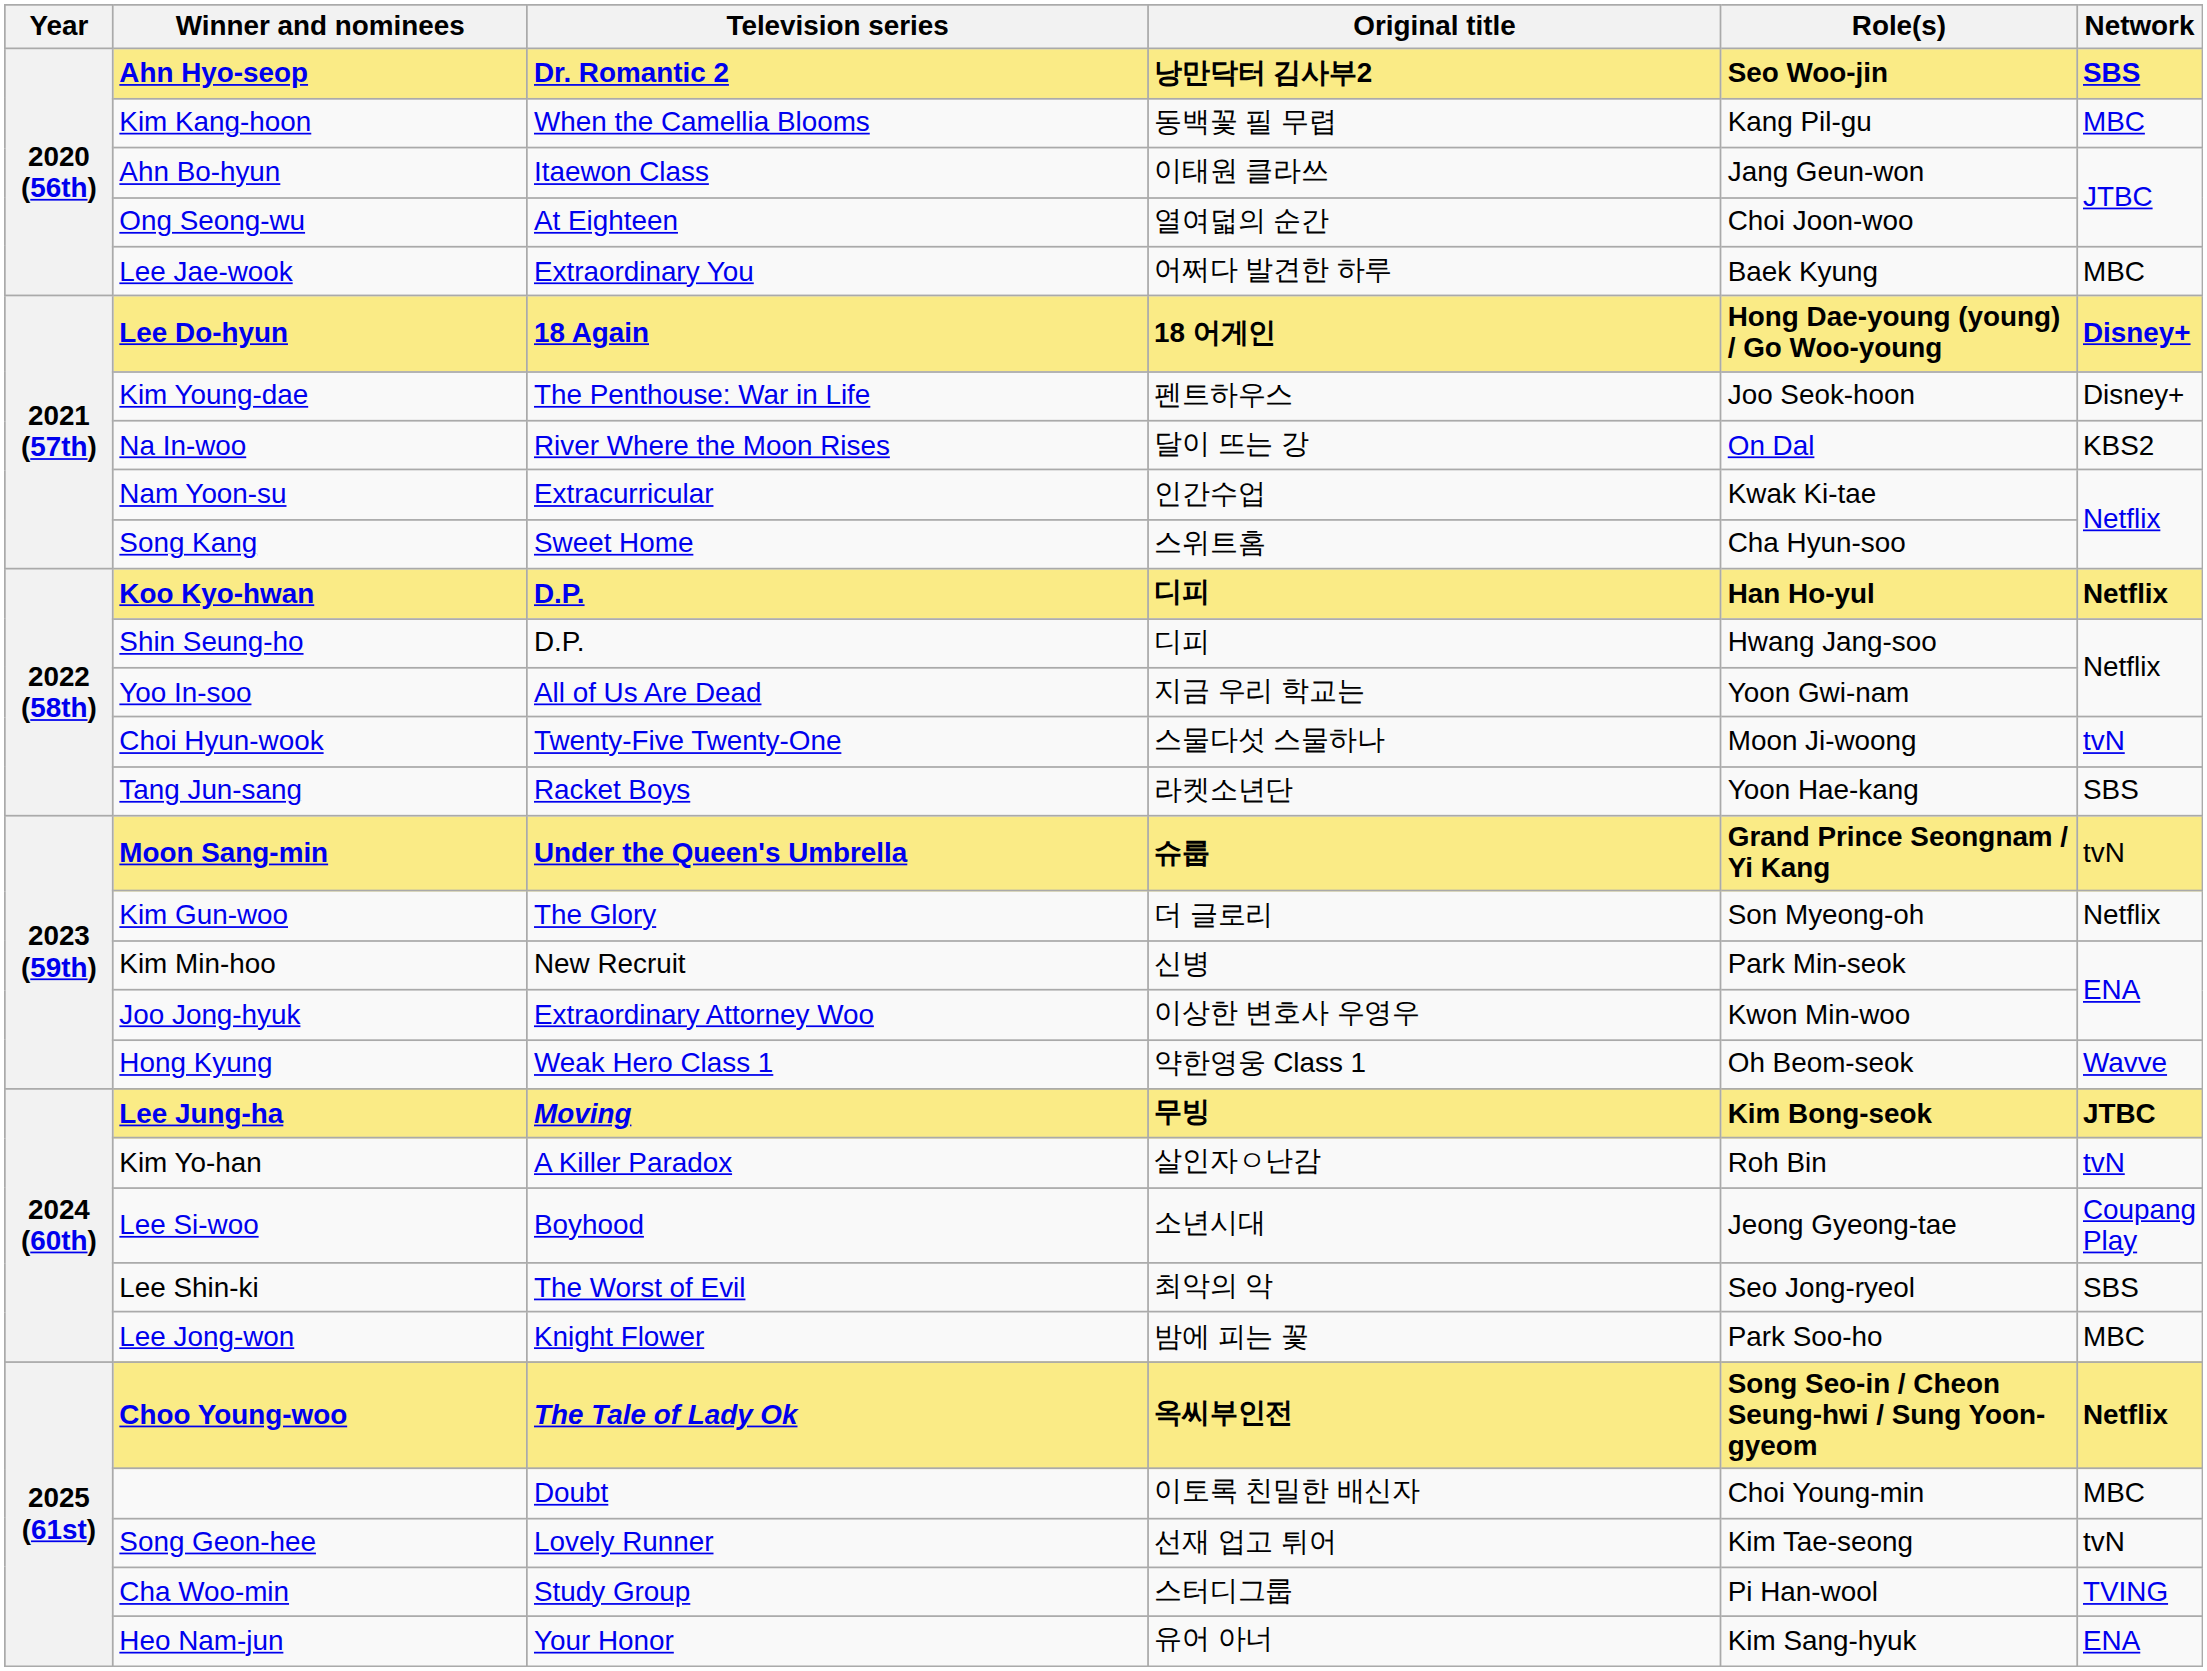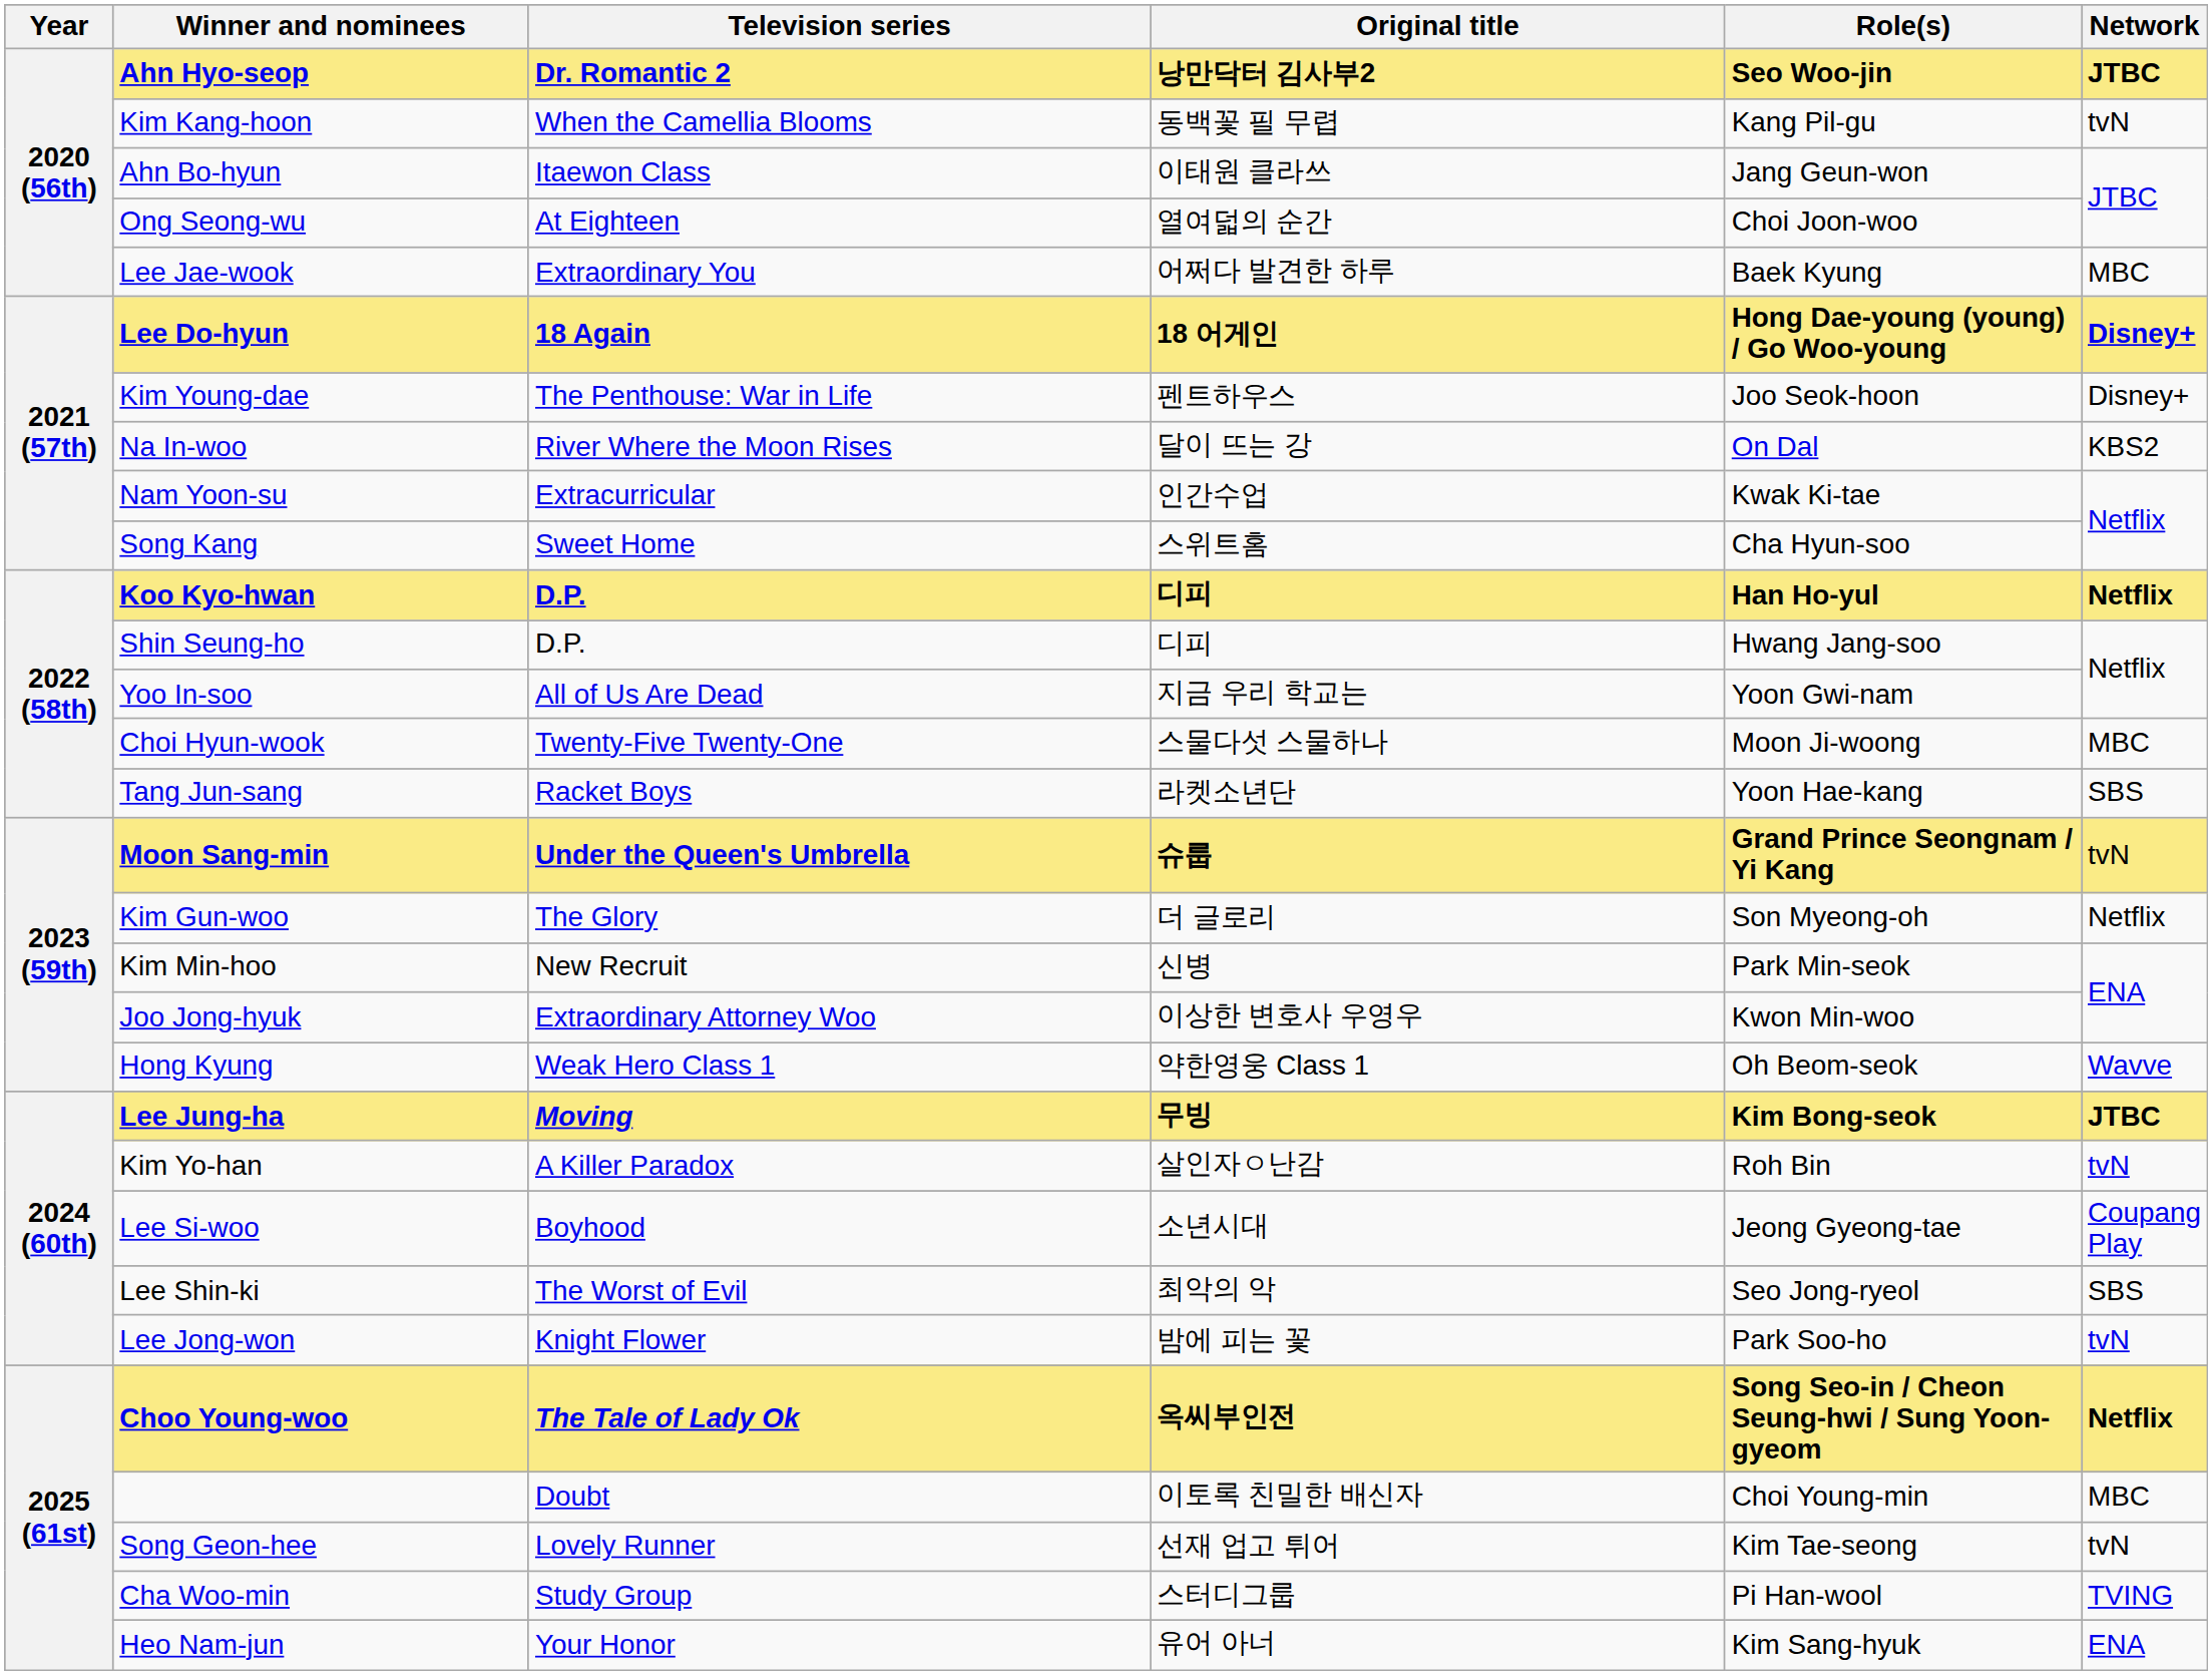Ahn Hyo-seop | Network: SBS -> JTBC
Kim Kang-hoon | Network: MBC -> tvN
Choi Hyun-wook | Network: tvN -> MBC
Lee Jong-won | Network: MBC -> tvN
